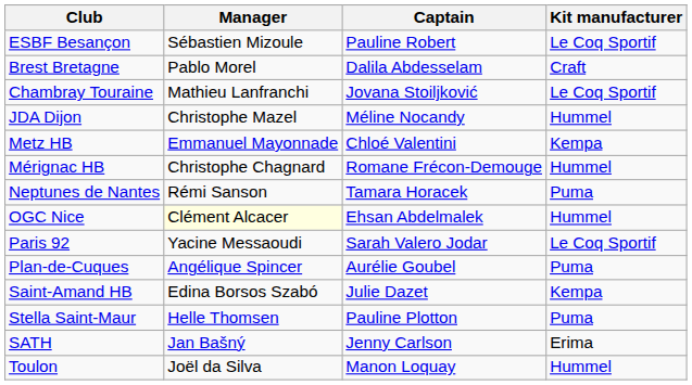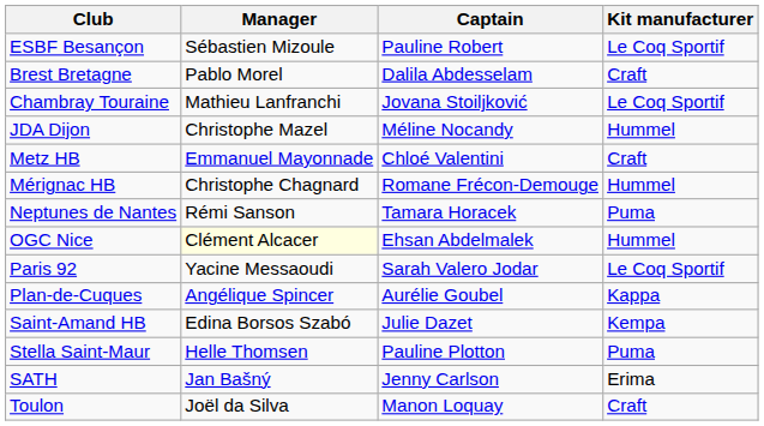Metz HB | Kit manufacturer: Kempa -> Craft
Plan-de-Cuques | Kit manufacturer: Puma -> Kappa
Toulon | Kit manufacturer: Hummel -> Craft
